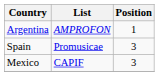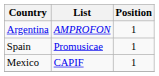Spain | Position: 3 -> 1
Mexico | Position: 3 -> 1
